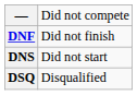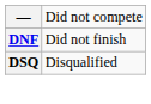- row: DNS | Did not start
